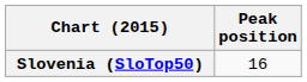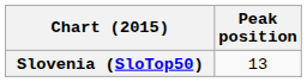Slovenia (SloTop50) | Peak position: 16 -> 13
